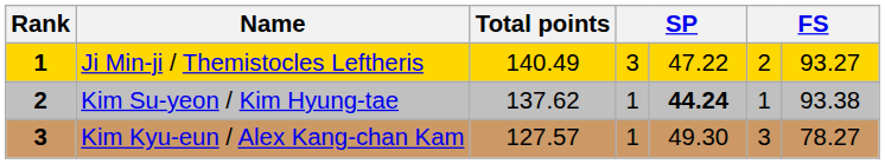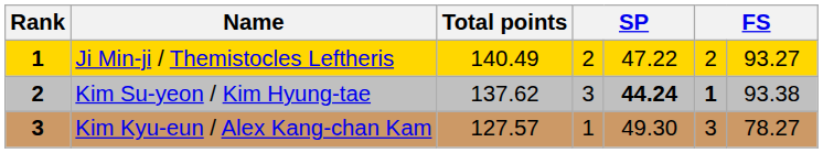Ji Min-ji / Themistocles Leftheris | column 4: 3 -> 2
Kim Su-yeon / Kim Hyung-tae | column 4: 1 -> 3
Kim Su-yeon / Kim Hyung-tae | column 6: normal -> bold
